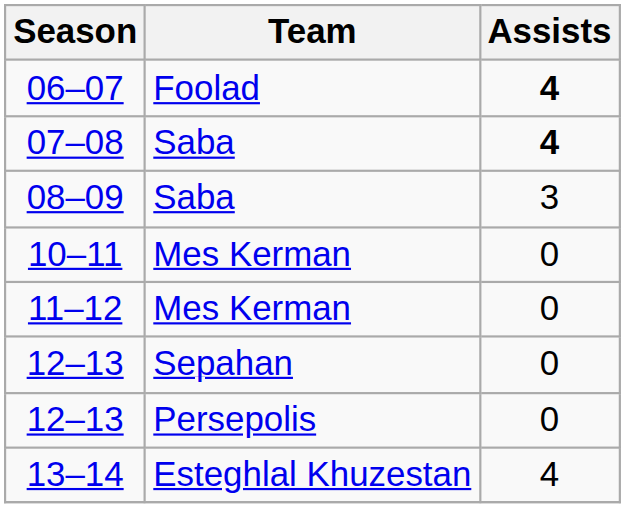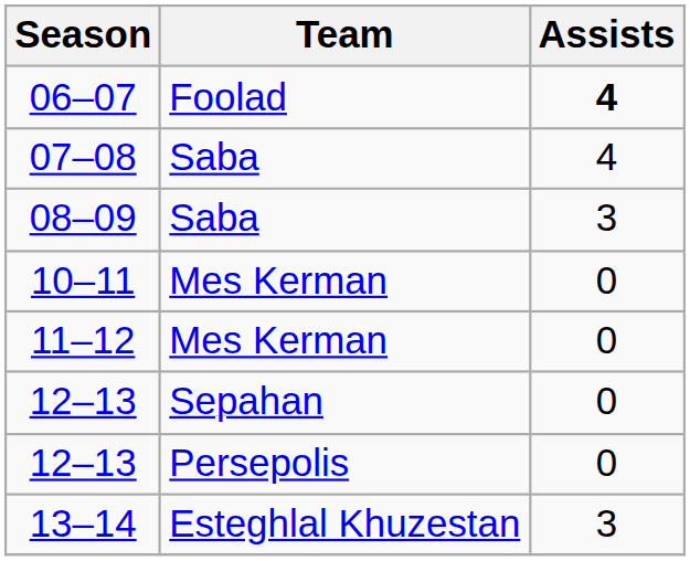07–08 | Assists: bold -> normal
13–14 | Assists: 4 -> 3
